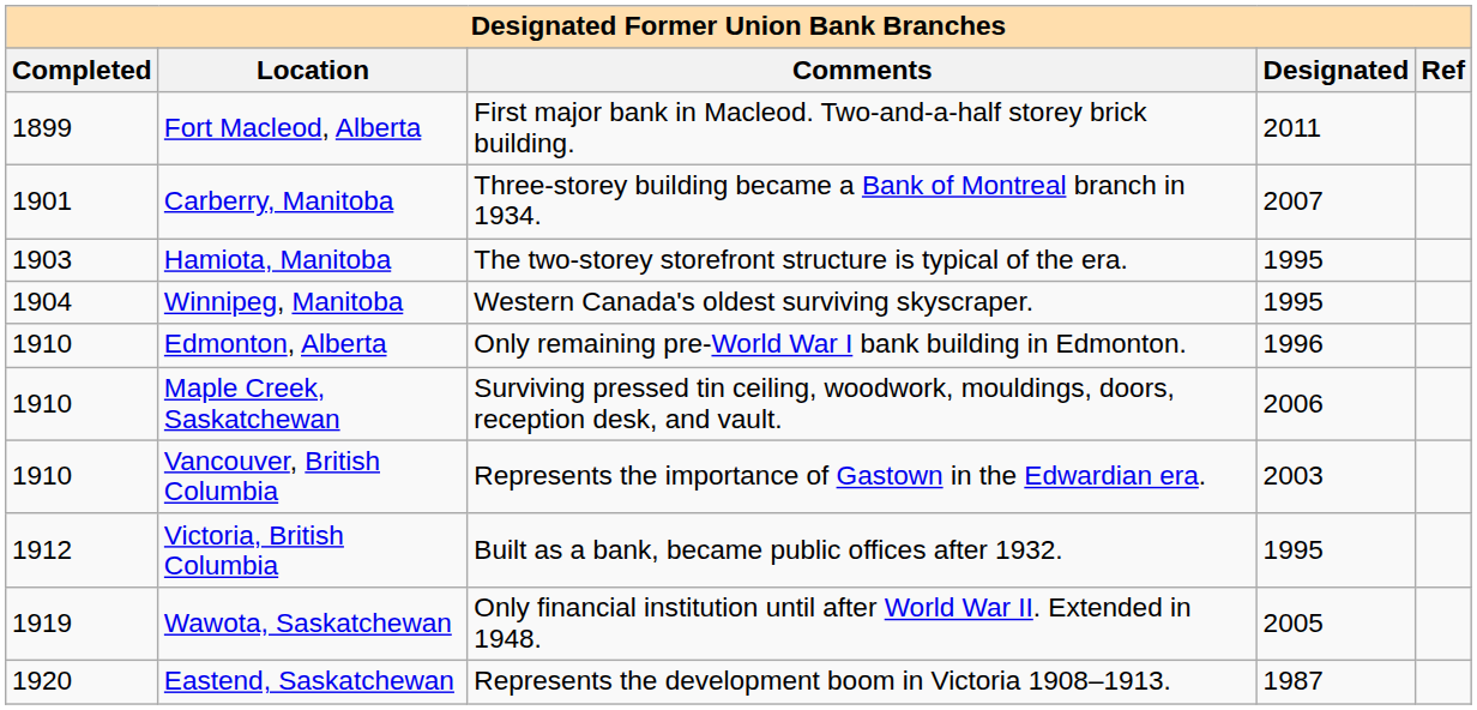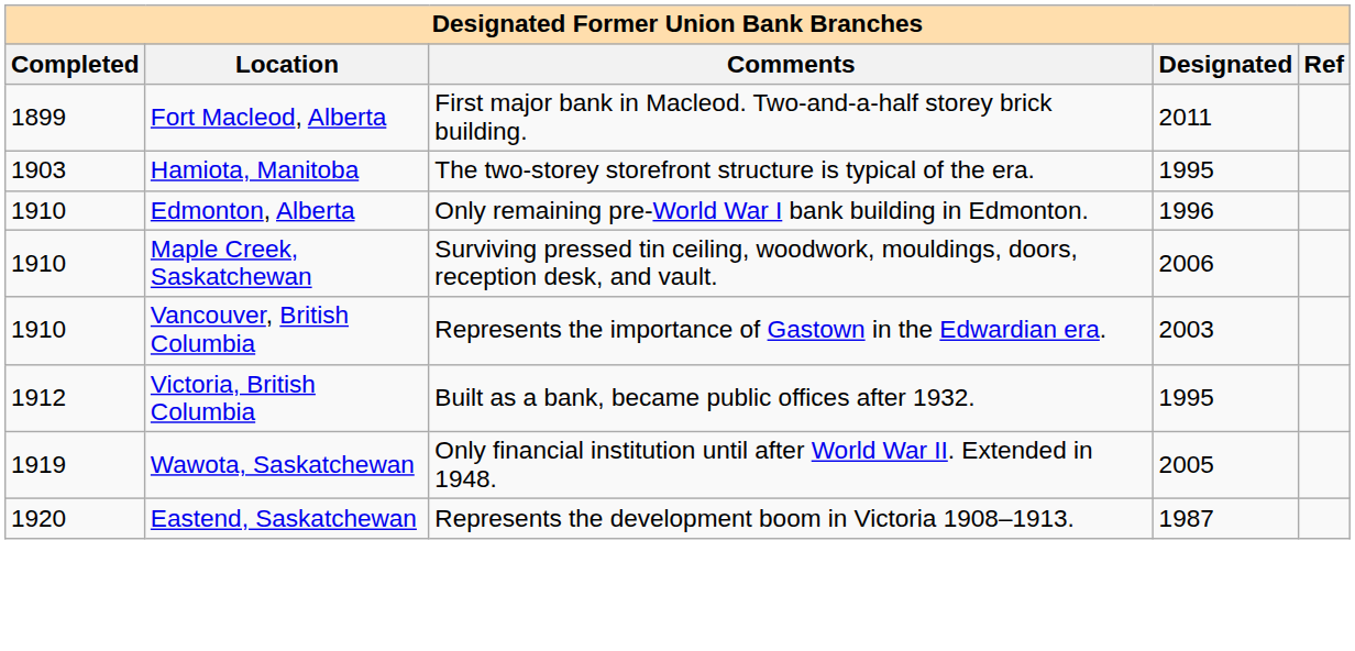- row: 1901 | Carberry, Manitoba | Three-storey building became a Bank of Montreal branch in 1934. | 2007
- row: 1904 | Winnipeg, Manitoba | Western Canada's oldest surviving skyscraper. | 1995
